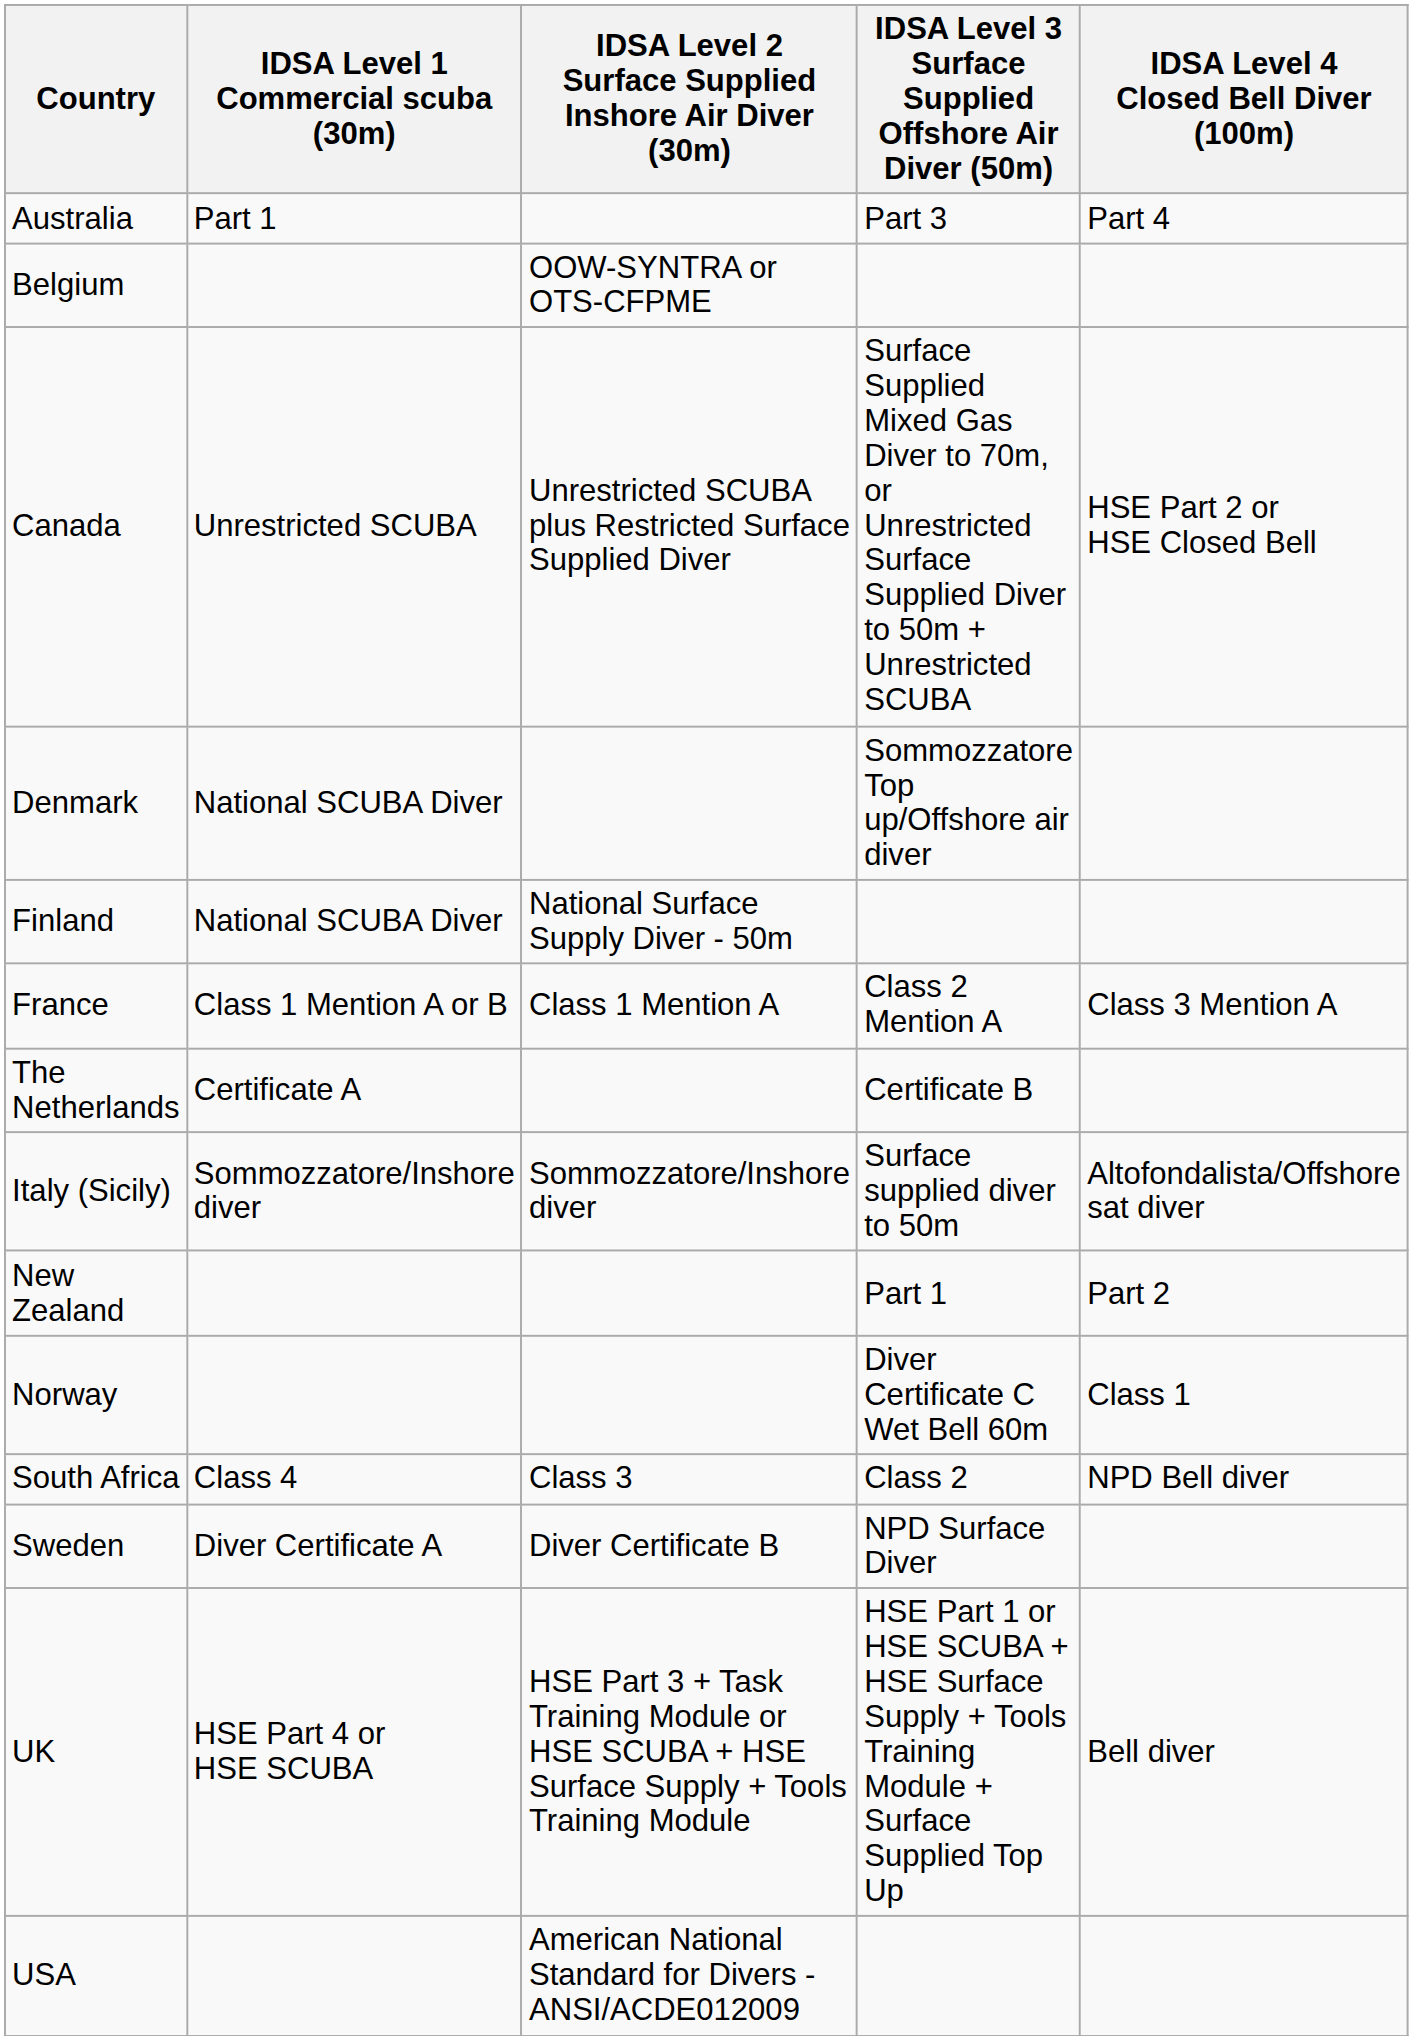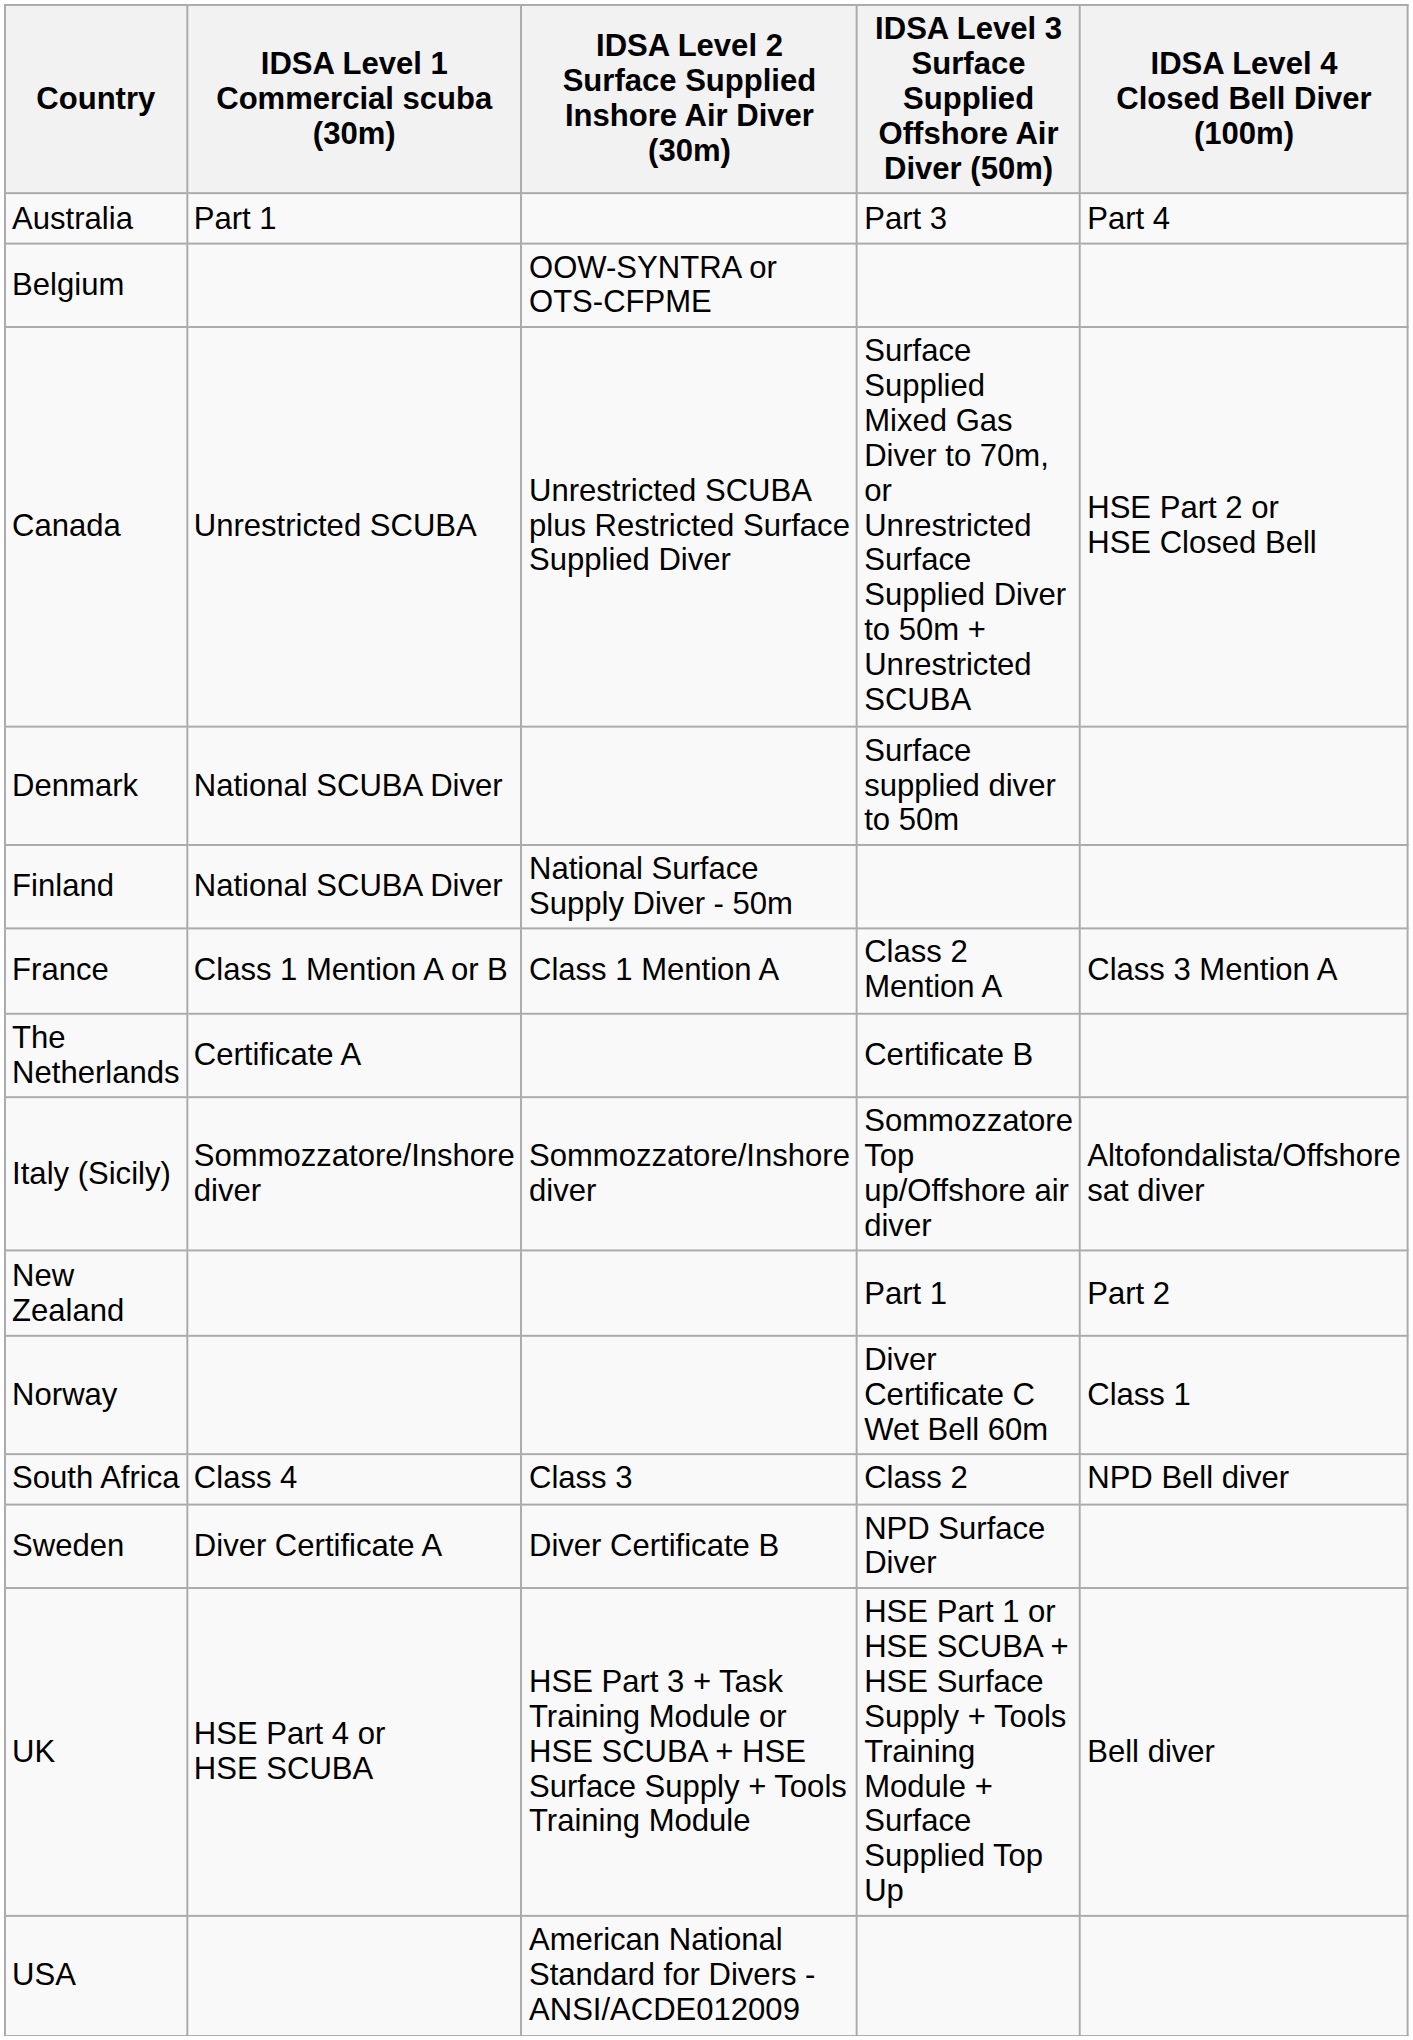Denmark | IDSA Level 3 Surface Supplied Offshore Air Diver (50m): Sommozzatore Top up/Offshore air diver -> Surface supplied diver to 50m
Italy (Sicily) | IDSA Level 3 Surface Supplied Offshore Air Diver (50m): Surface supplied diver to 50m -> Sommozzatore Top up/Offshore air diver
